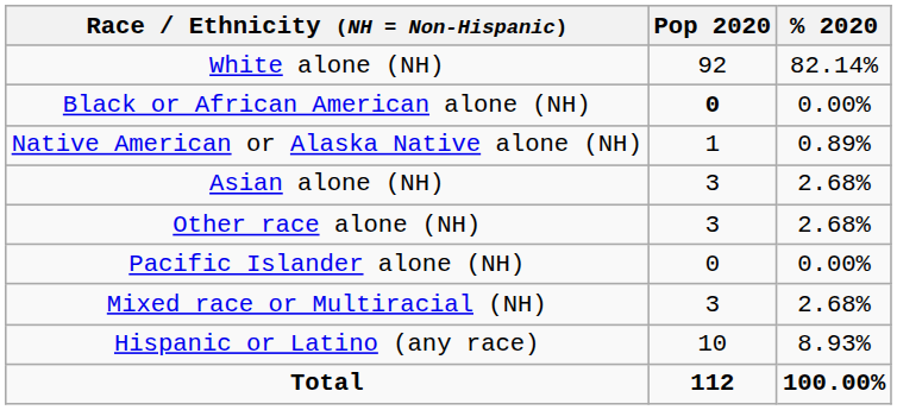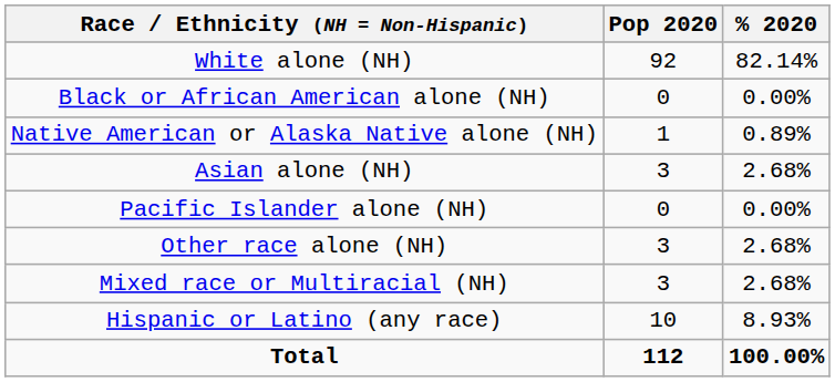Black or African American alone (NH) | Pop 2020: bold -> normal
rows swapped: Pacific Islander alone (NH) <-> Other race alone (NH)
